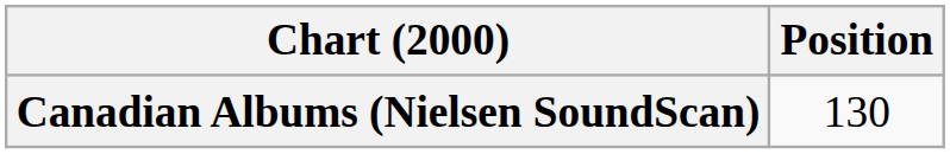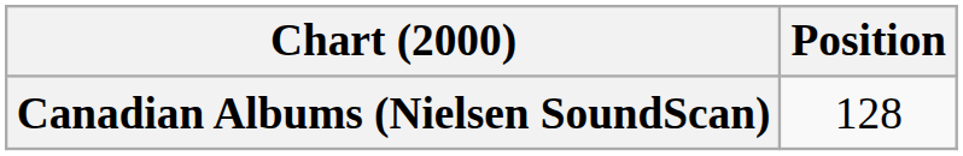Canadian Albums (Nielsen SoundScan) | Position: 130 -> 128
